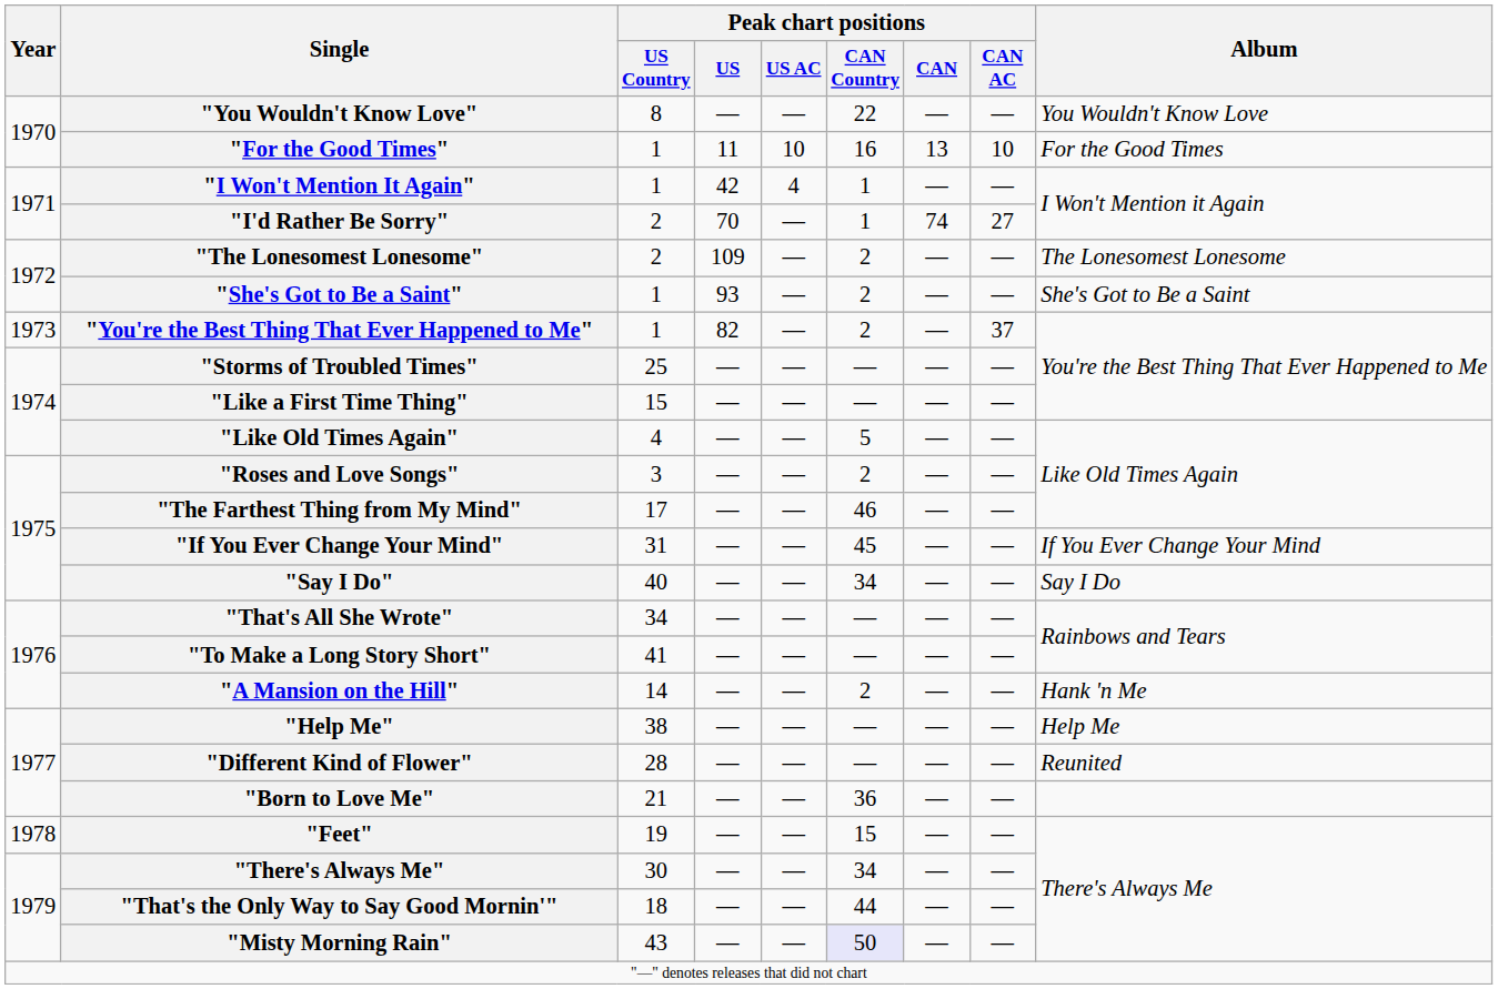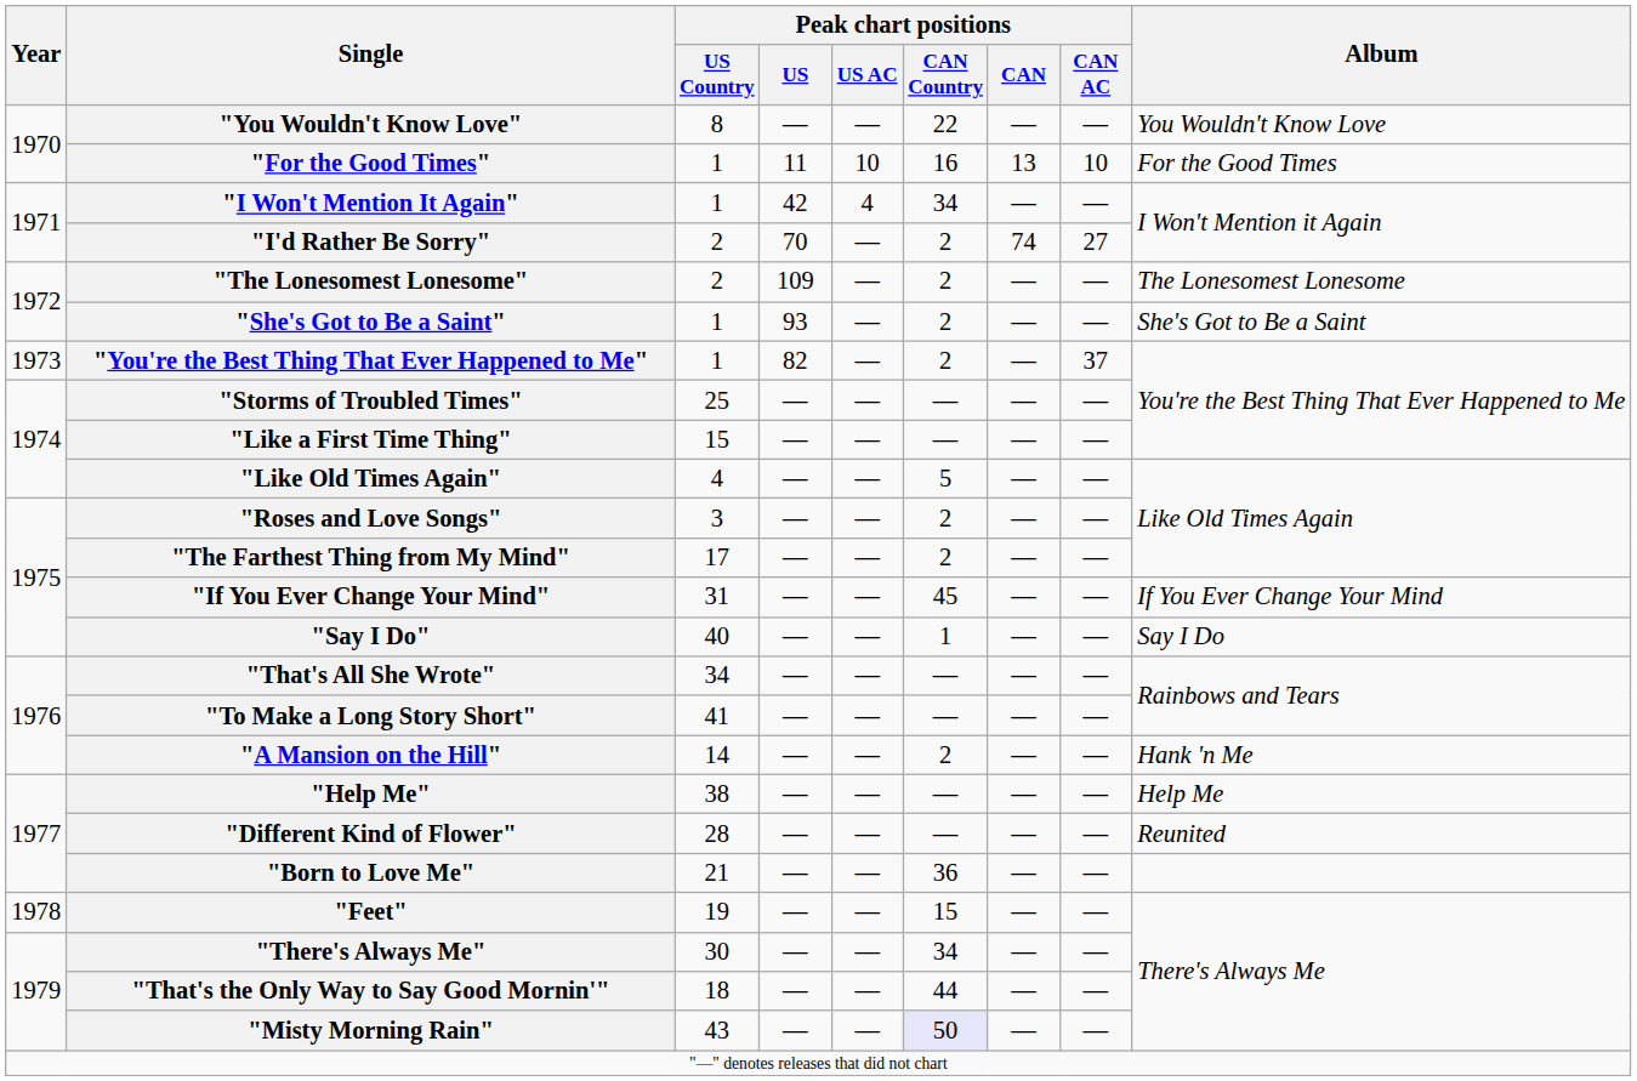"I Won't Mention It Again" | Peak chart positions / CAN Country: 1 -> 34
"I'd Rather Be Sorry" | Peak chart positions / CAN Country: 1 -> 2
"The Farthest Thing from My Mind" | Peak chart positions / CAN Country: 46 -> 2
"Say I Do" | Peak chart positions / CAN Country: 34 -> 1
